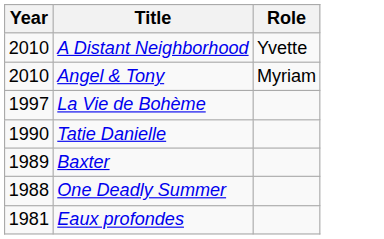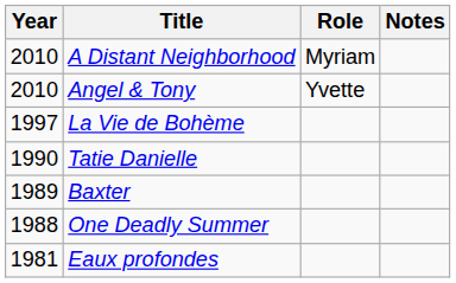+ column: Notes
A Distant Neighborhood | Role: Yvette -> Myriam
Angel & Tony | Role: Myriam -> Yvette
